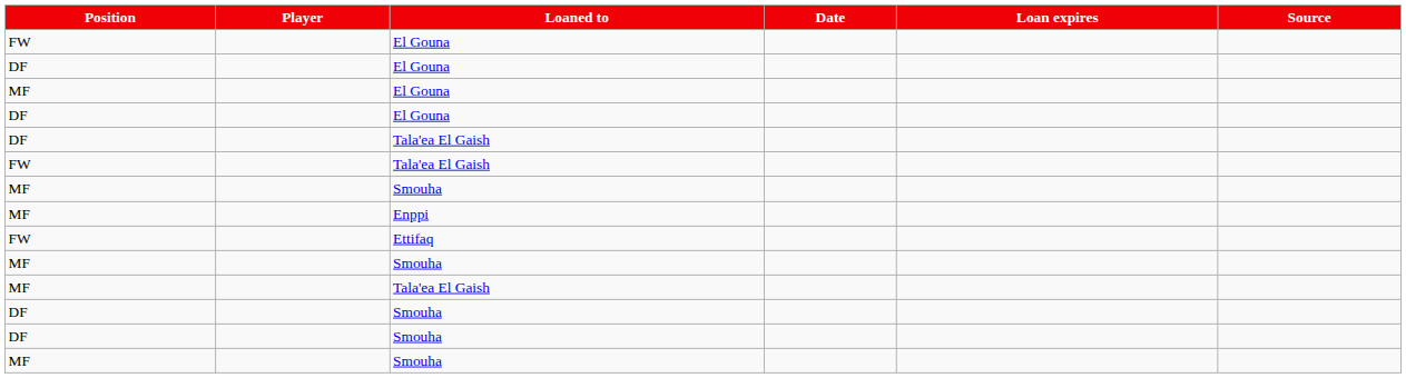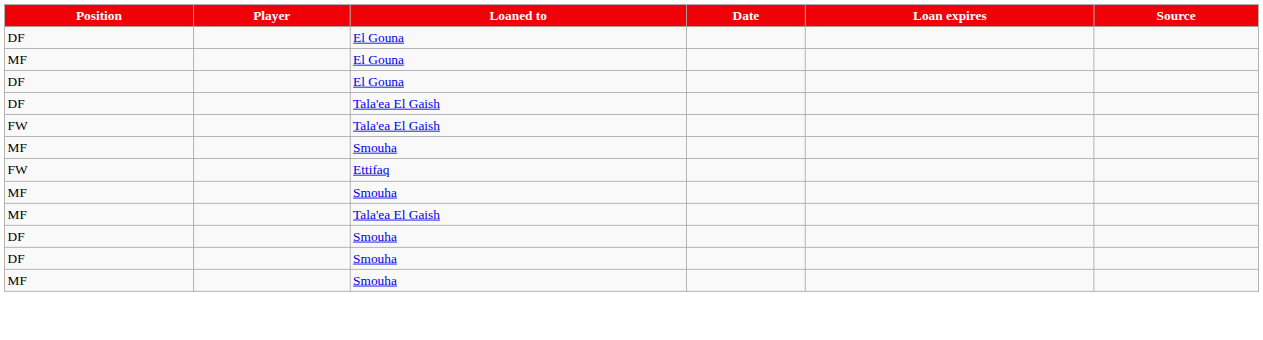- row: FW | El Gouna
- row: MF | Enppi
